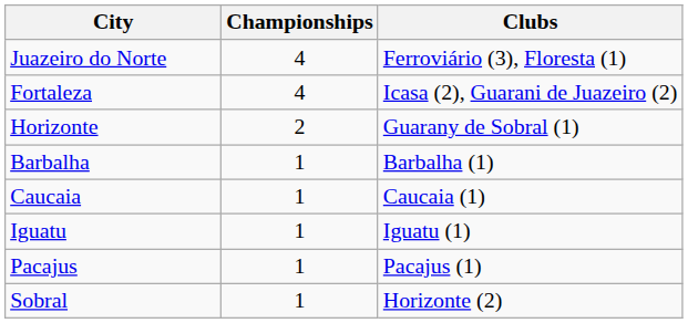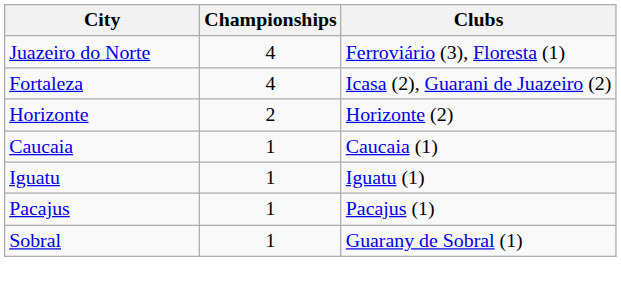Horizonte | Clubs: Guarany de Sobral (1) -> Horizonte (2)
- row: Barbalha | 1 | Barbalha (1)
Sobral | Clubs: Horizonte (2) -> Guarany de Sobral (1)
